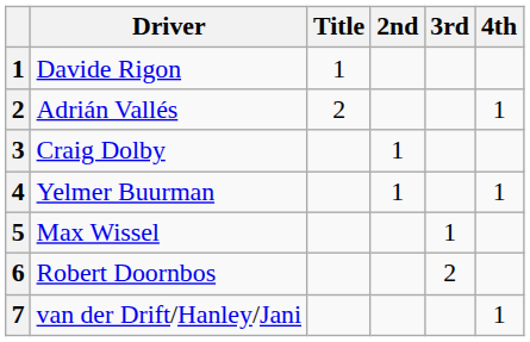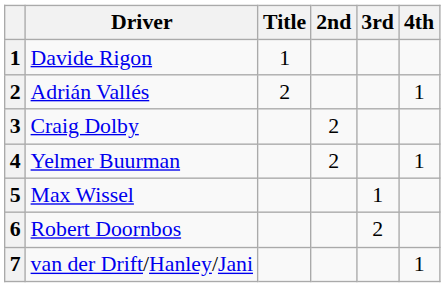Craig Dolby | 2nd: 1 -> 2
Yelmer Buurman | 2nd: 1 -> 2
